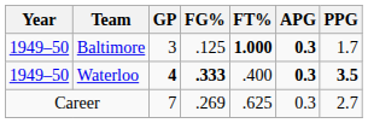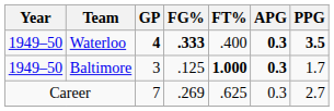rows swapped: Baltimore <-> Waterloo
